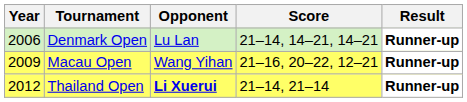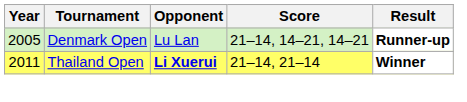Denmark Open | Year: 2006 -> 2005
- row: 2009 | Macau Open | Wang Yihan | 21–16, 20–22, 12–21 | Runner-up
Thailand Open | Year: 2012 -> 2011
Thailand Open | Result: Runner-up -> Winner
